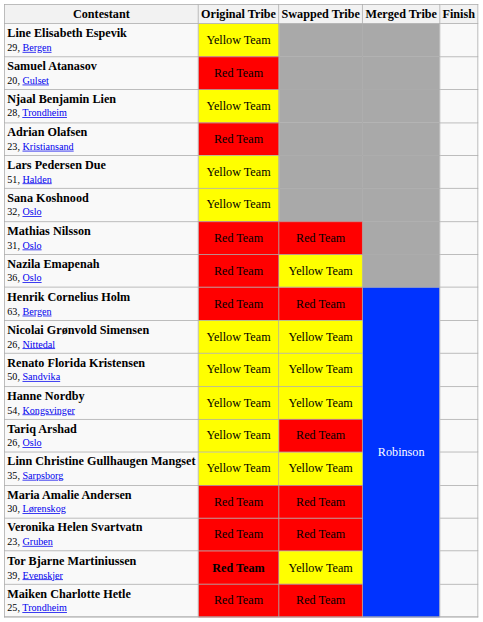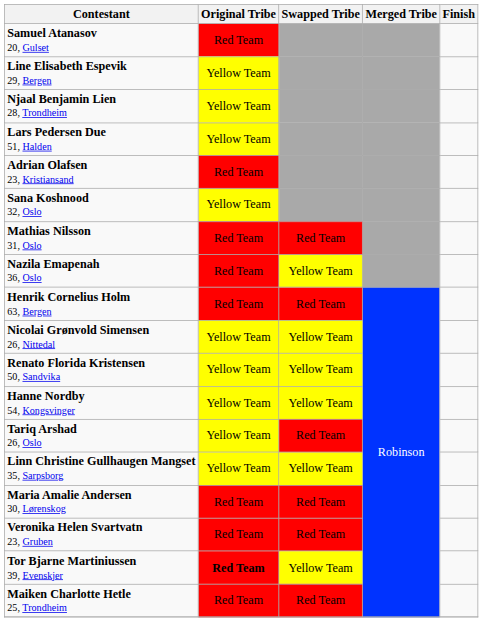rows swapped: Line Elisabeth Espevik 29, Bergen <-> Samuel Atanasov 20, Gulset
rows swapped: Adrian Olafsen 23, Kristiansand <-> Lars Pedersen Due 51, Halden
